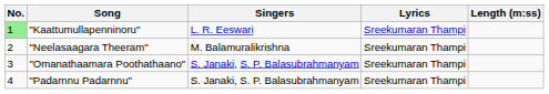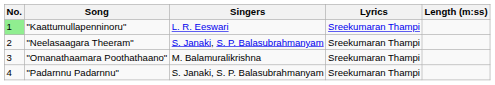"Neelasaagara Theeram" | Singers: M. Balamuralikrishna -> S. Janaki, S. P. Balasubrahmanyam
"Omanathaamara Poothathaano" | Singers: S. Janaki, S. P. Balasubrahmanyam -> M. Balamuralikrishna
